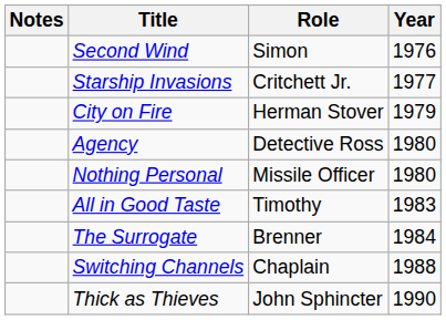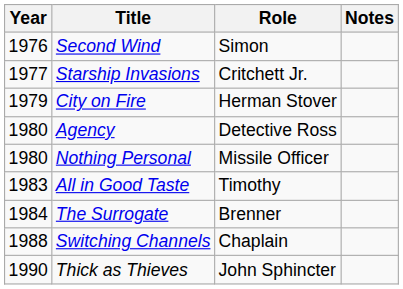columns swapped: Year <-> Notes
